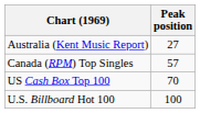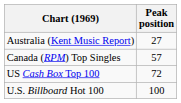US Cash Box Top 100 | Peak position: 70 -> 72
